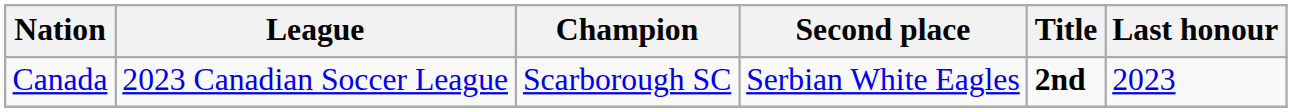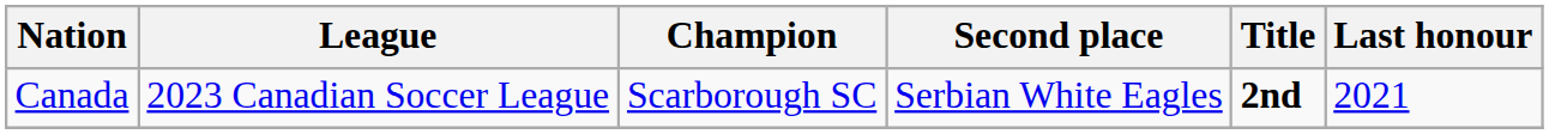Canada | Last honour: 2023 -> 2021
